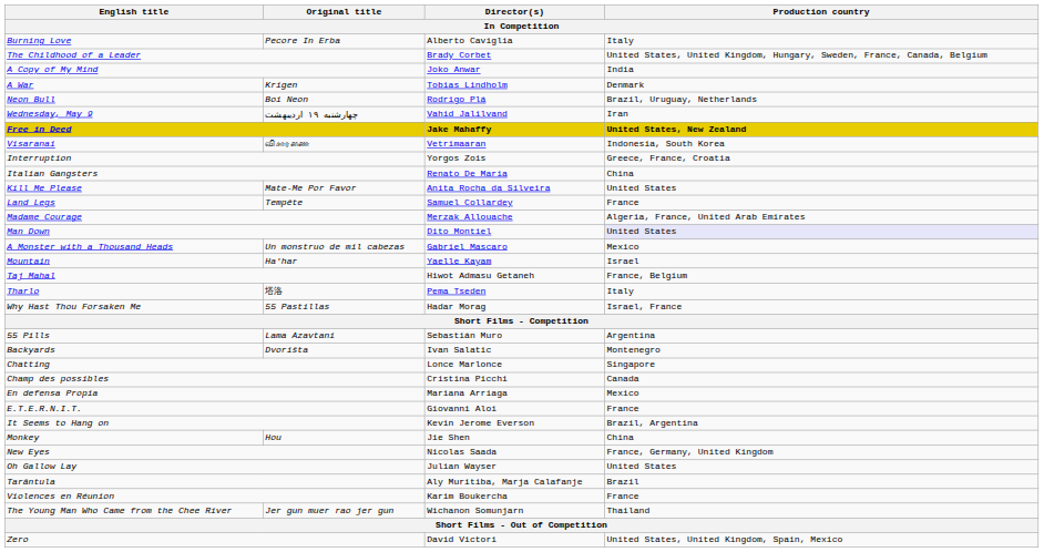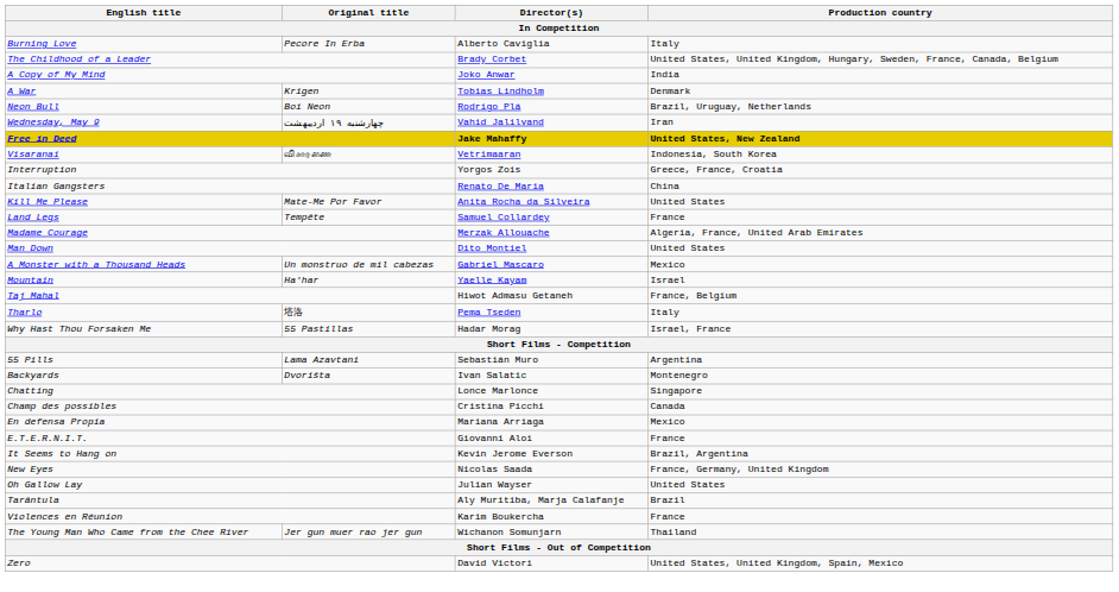Man Down | Production country: lavender background -> no background
- row: Monkey | Hou | Jie Shen | China
